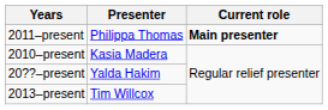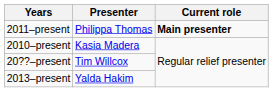20??–present | Presenter: Yalda Hakim -> Tim Willcox
2013–present | Presenter: Tim Willcox -> Yalda Hakim
